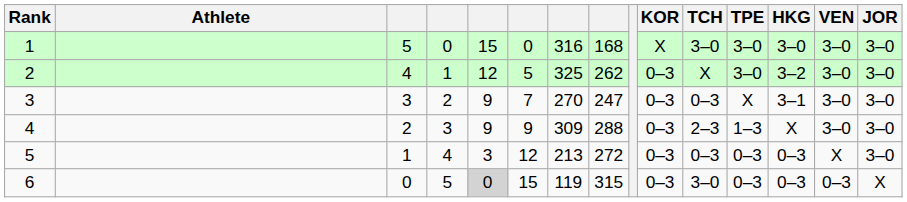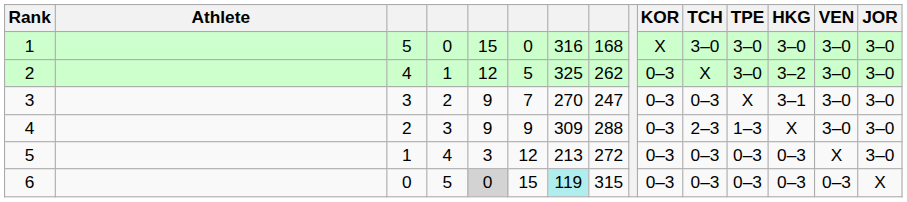6 | column 7: no background -> paleturquoise background
6 | TCH: 3–0 -> 0–3
